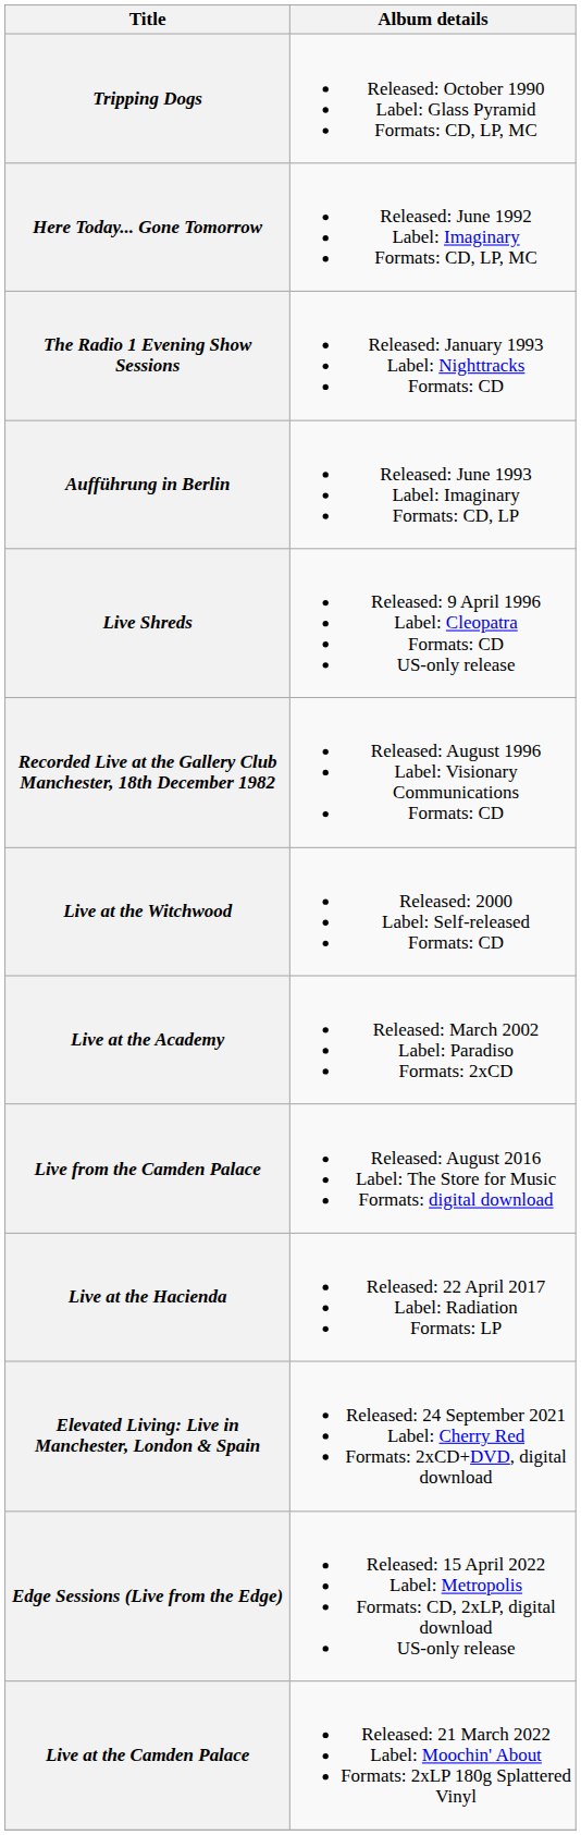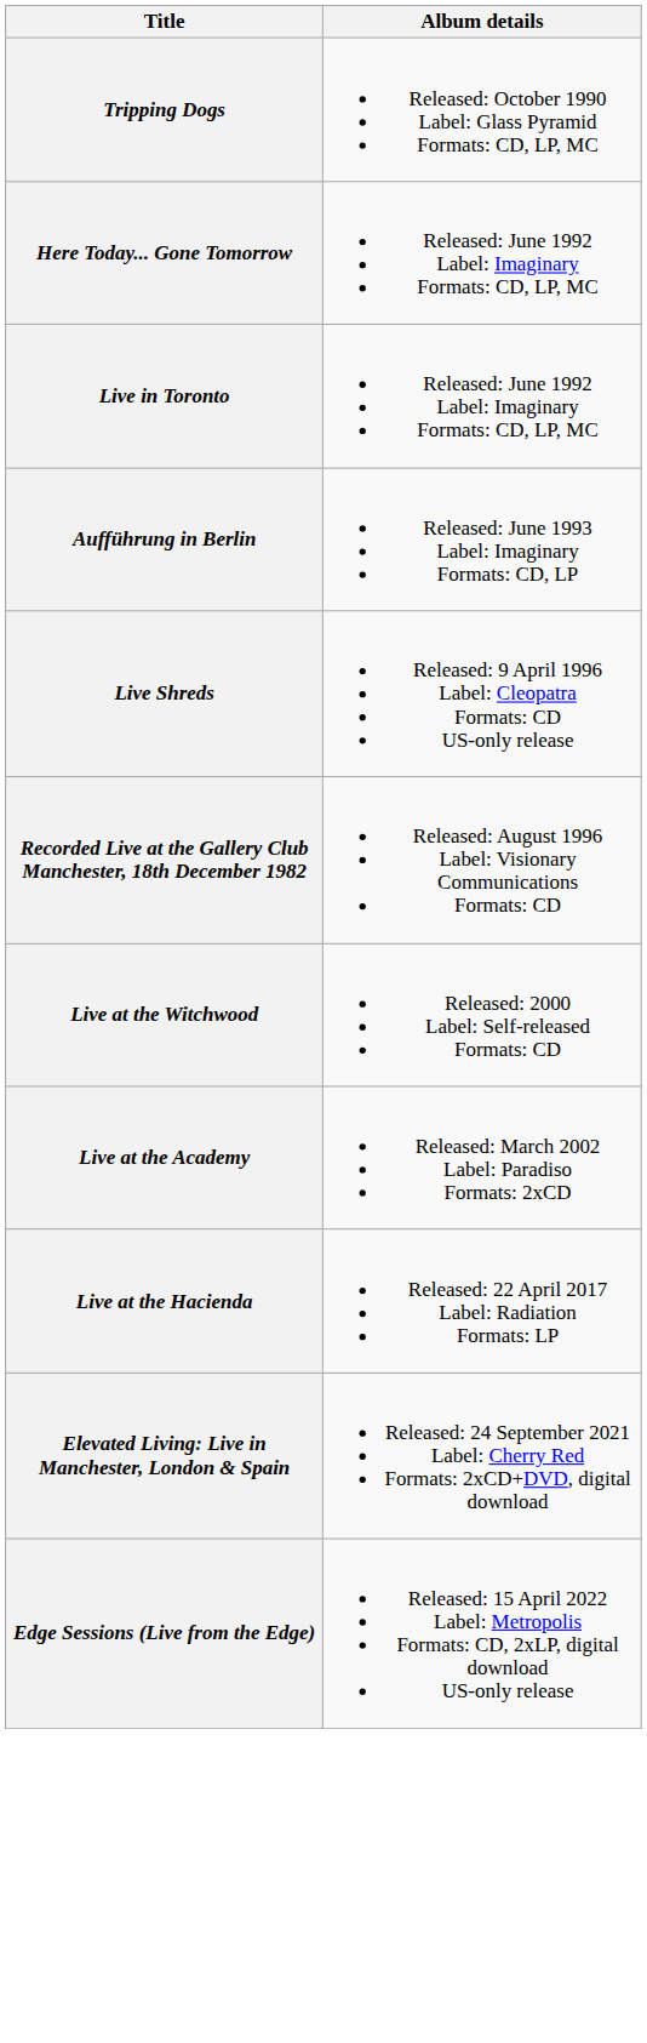+ row: Live in Toronto | Released: June 1992 Label: Imaginary Formats: CD, LP, MC
- row: The Radio 1 Evening Show Sessions | Released: January 1993 Label: Nighttracks Formats: CD
- row: Live from the Camden Palace | Released: August 2016 Label: The Store for Music Formats: digital download
- row: Live at the Camden Palace | Released: 21 March 2022 Label: Moochin' About Formats: 2xLP 180g Splattered Vinyl
